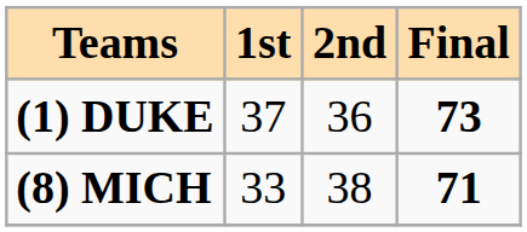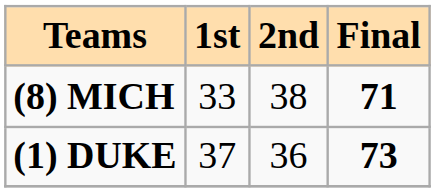rows swapped: (8) MICH <-> (1) DUKE
